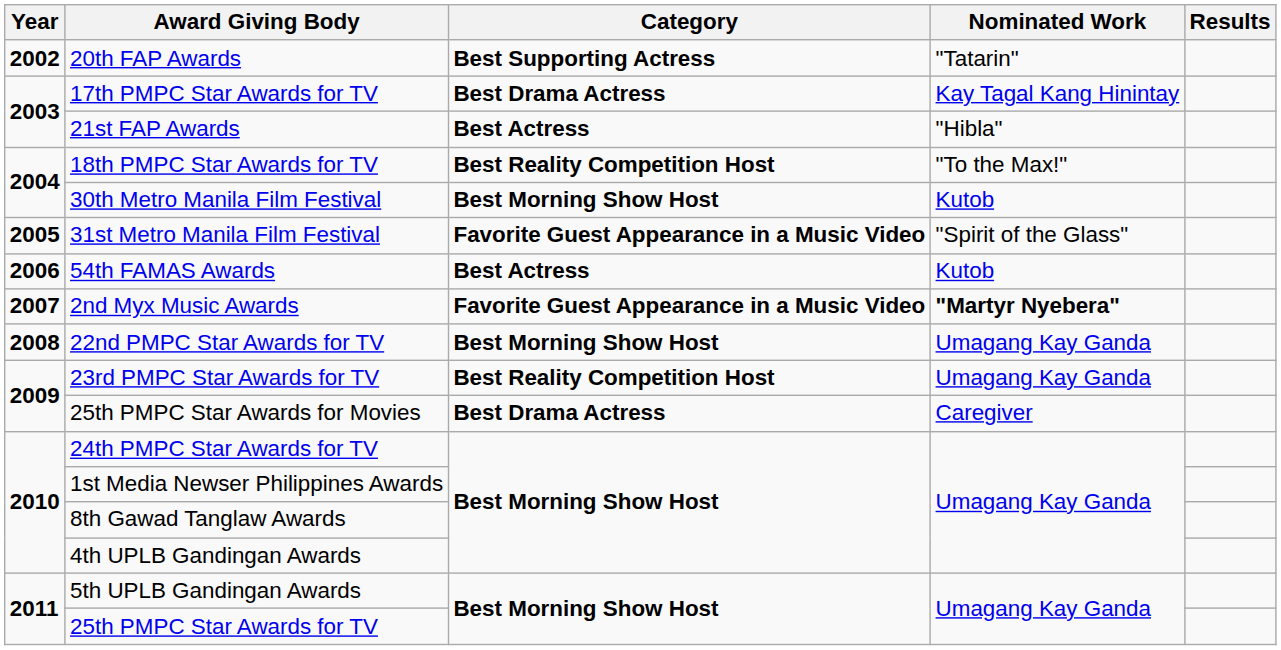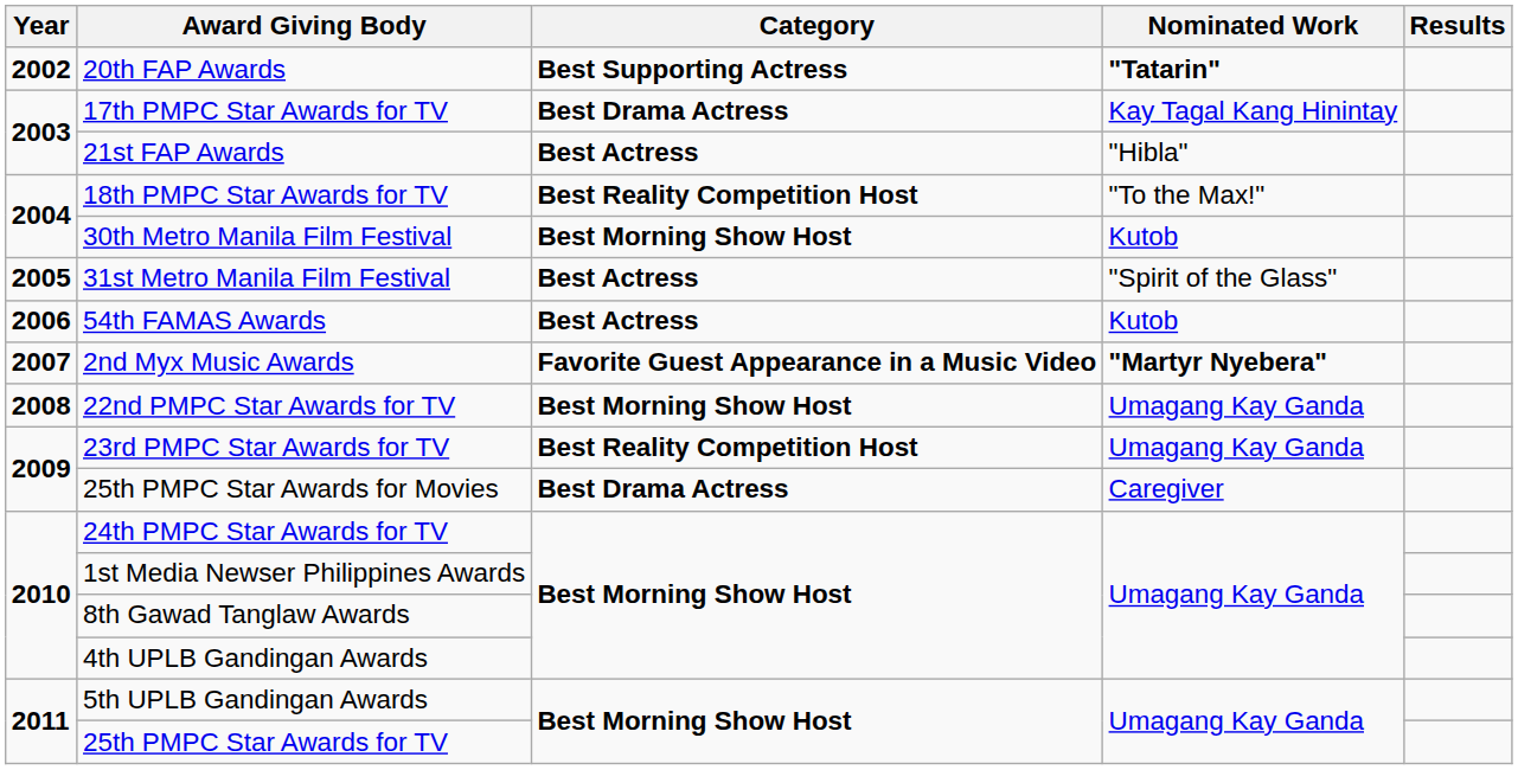20th FAP Awards | Nominated Work: normal -> bold
31st Metro Manila Film Festival | Category: Favorite Guest Appearance in a Music Video -> Best Actress
